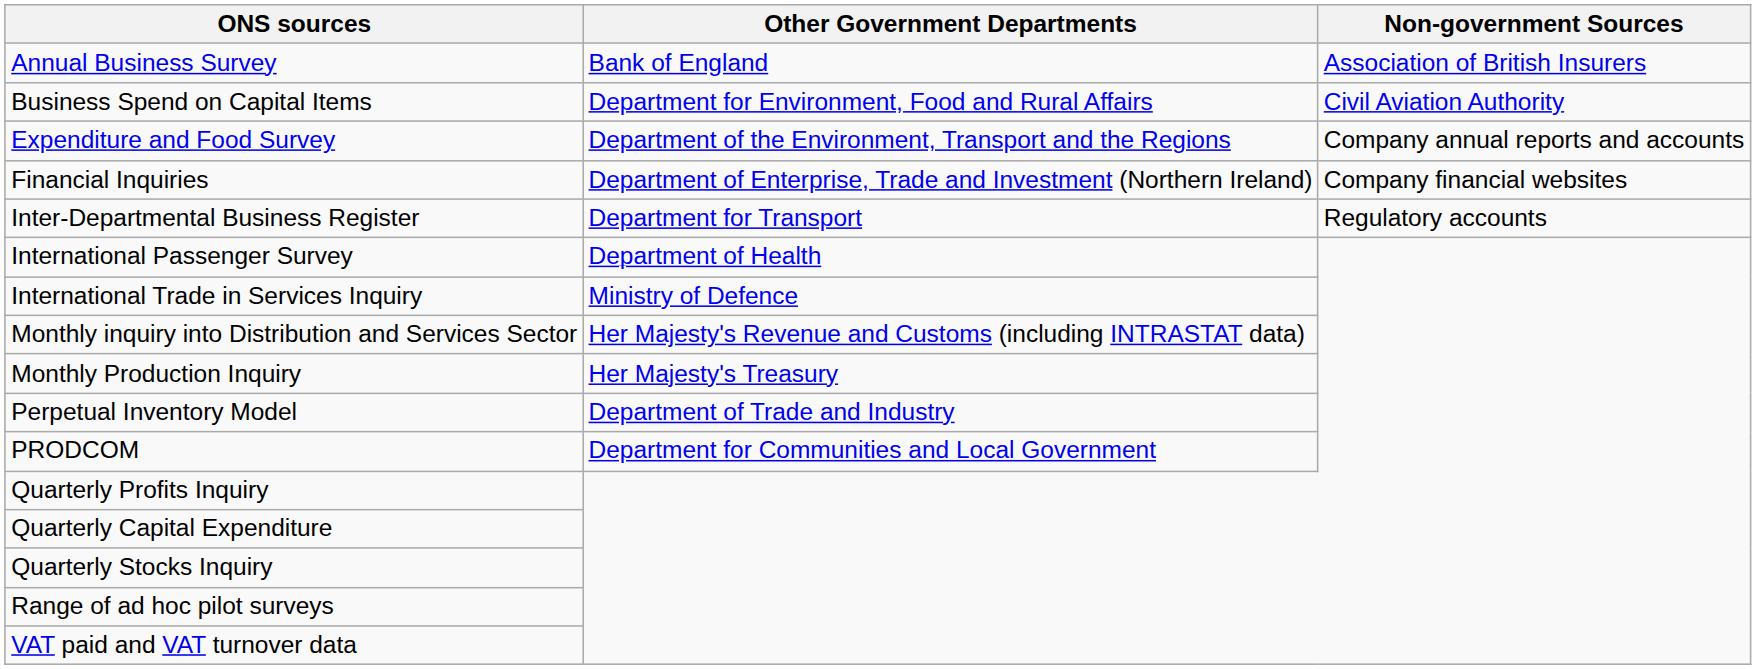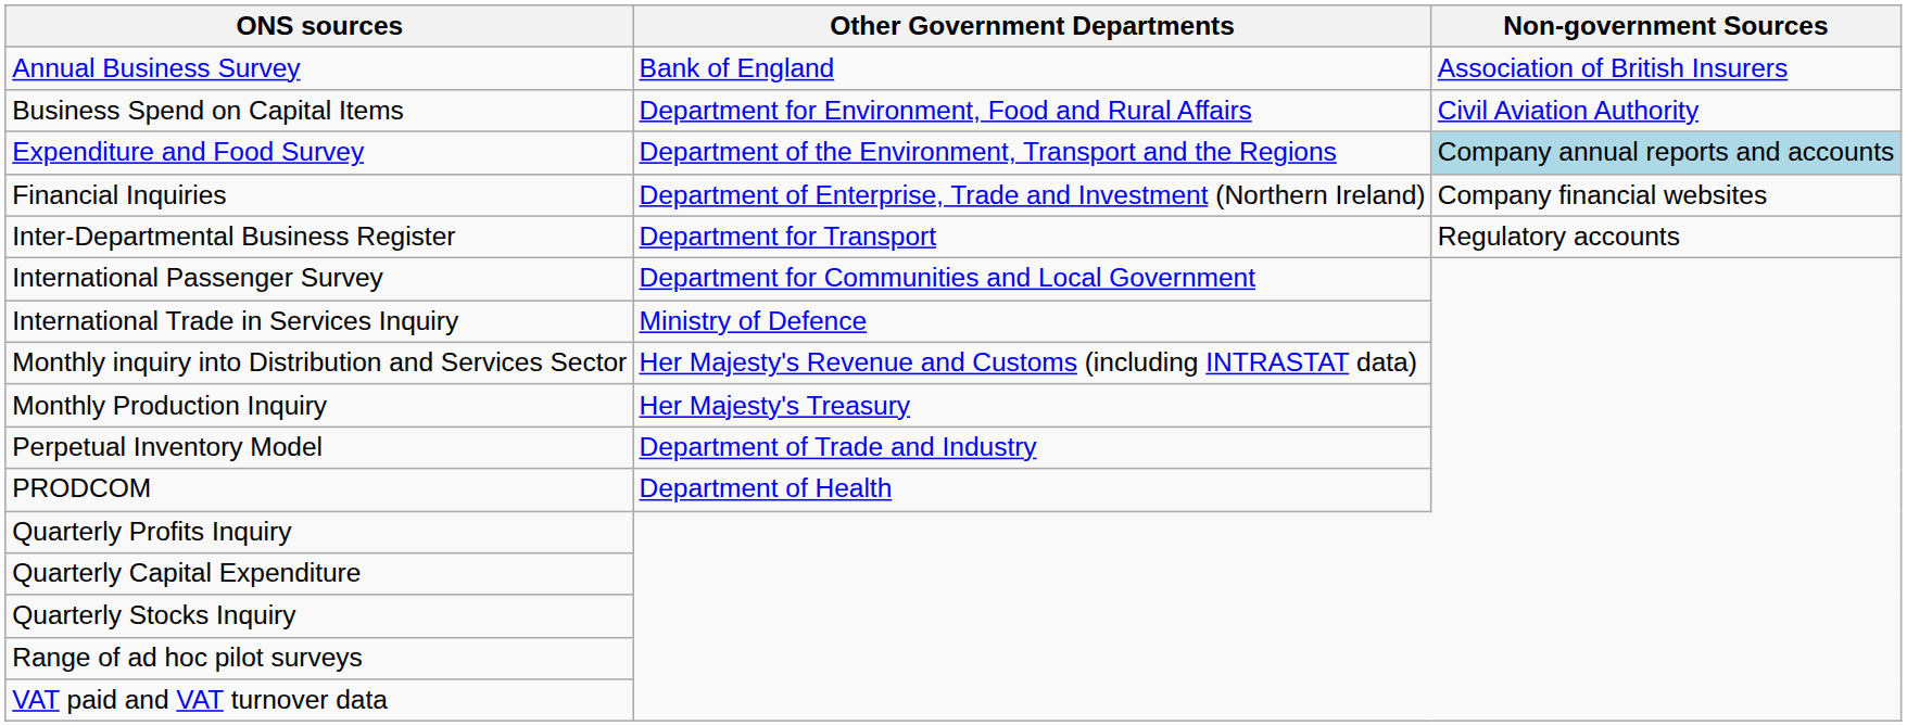Expenditure and Food Survey | Non-government Sources: no background -> lightblue background
International Passenger Survey | Other Government Departments: Department of Health -> Department for Communities and Local Government
PRODCOM | Other Government Departments: Department for Communities and Local Government -> Department of Health
